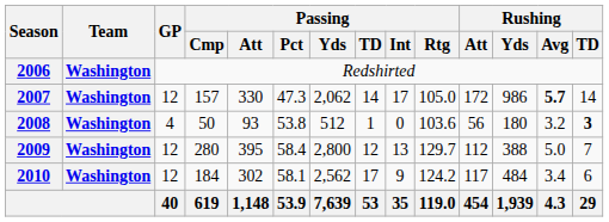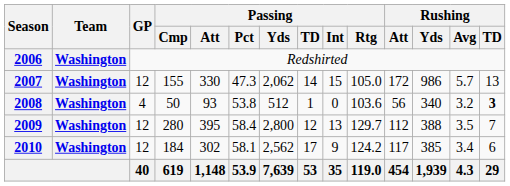2007 | Passing / Cmp: 157 -> 155
2007 | Passing / Int: 17 -> 15
2007 | Rushing / Avg: bold -> normal
2007 | Rushing / TD: 14 -> 13
2008 | Rushing / Yds: 180 -> 340
2009 | Rushing / Avg: 5.0 -> 3.5
2010 | Rushing / Yds: 484 -> 385
